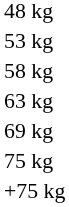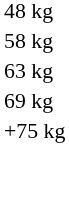- row: 53 kg
- row: 75 kg
